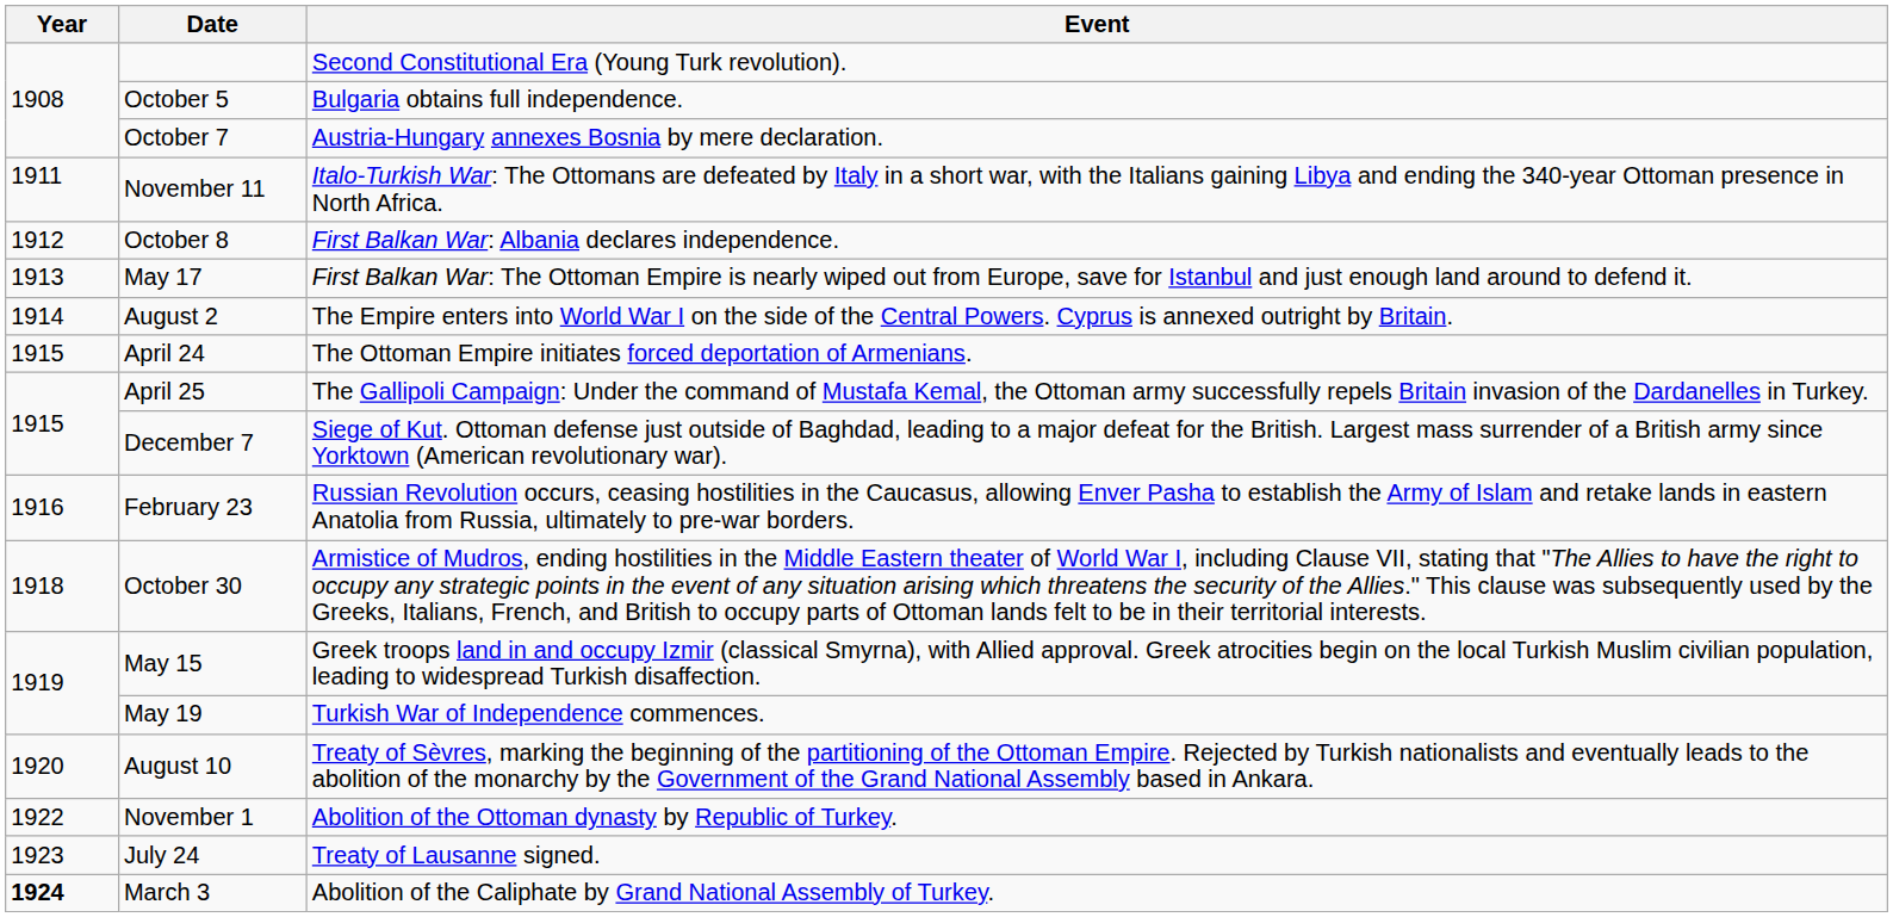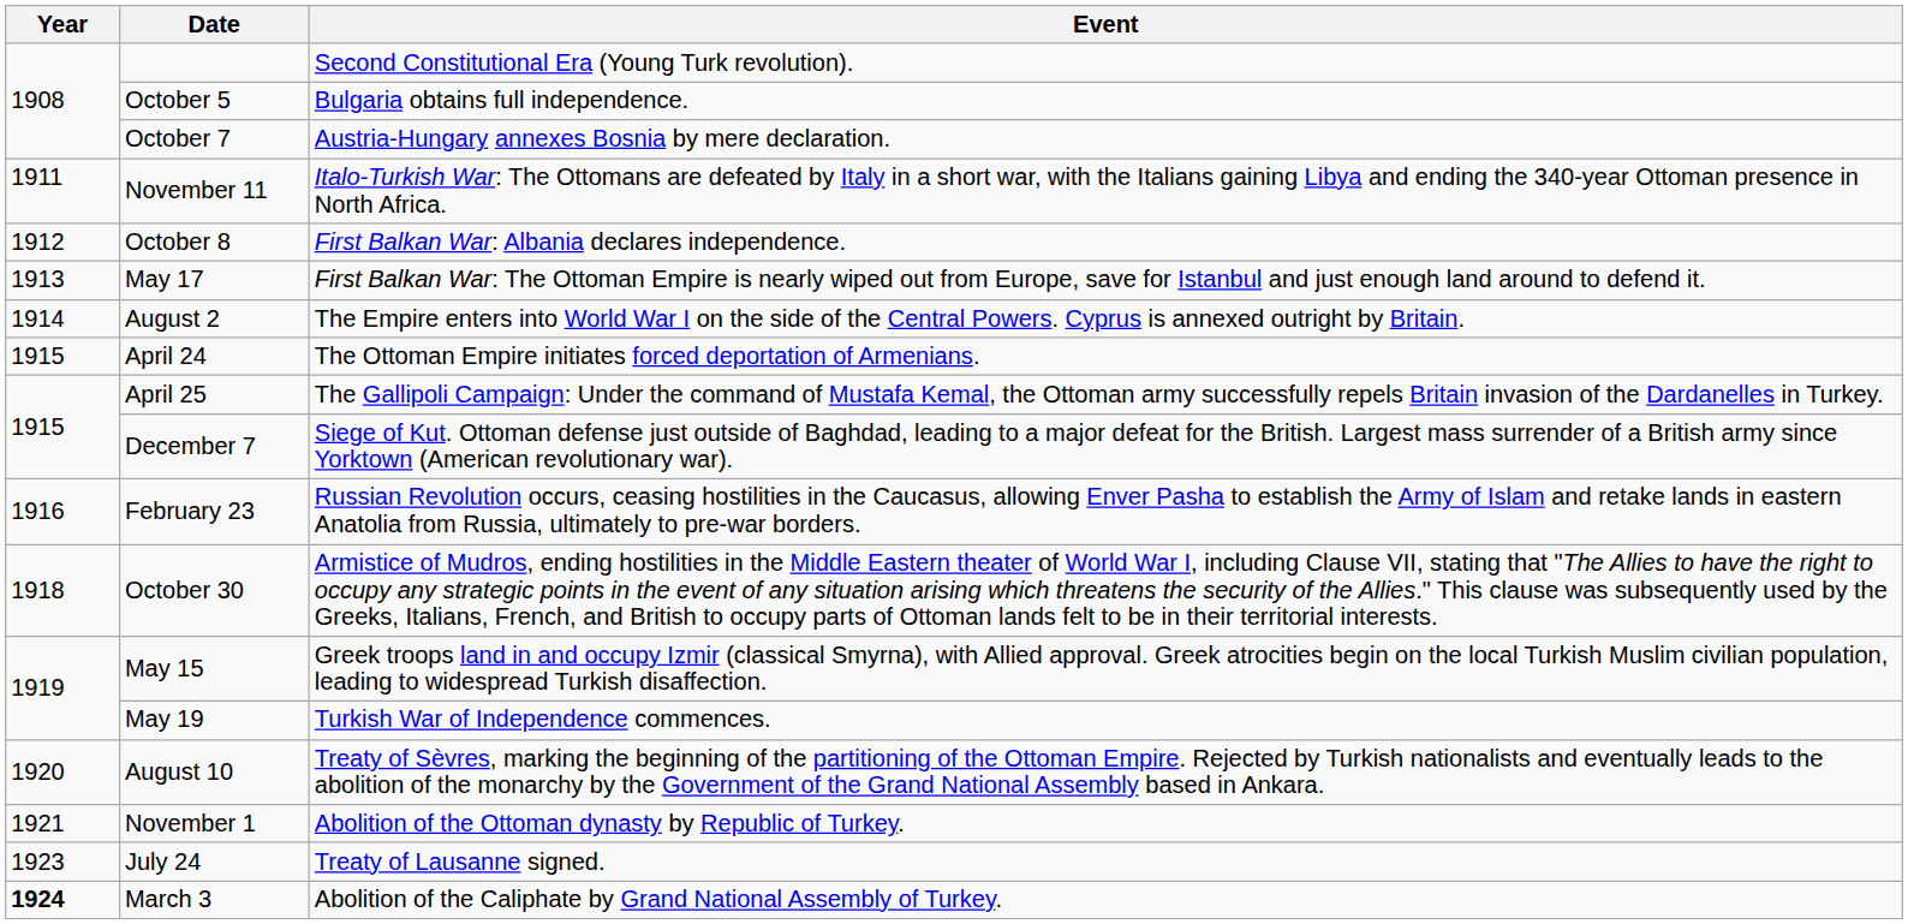November 1 | Year: 1922 -> 1921
